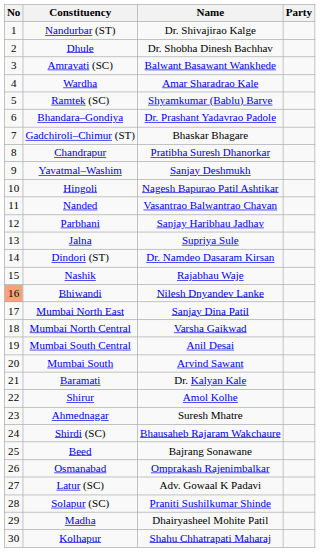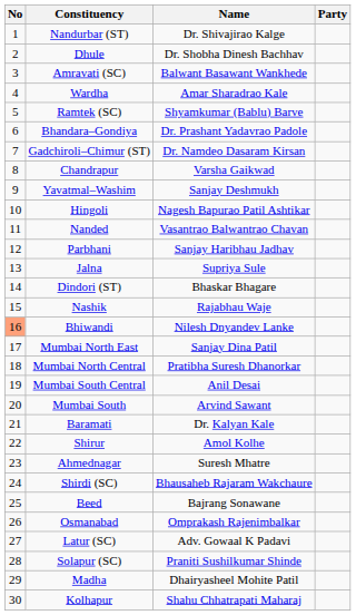Gadchiroli–Chimur (ST) | Name: Bhaskar Bhagare -> Dr. Namdeo Dasaram Kirsan
Chandrapur | Name: Pratibha Suresh Dhanorkar -> Varsha Gaikwad
Dindori (ST) | Name: Dr. Namdeo Dasaram Kirsan -> Bhaskar Bhagare
Mumbai North Central | Name: Varsha Gaikwad -> Pratibha Suresh Dhanorkar
